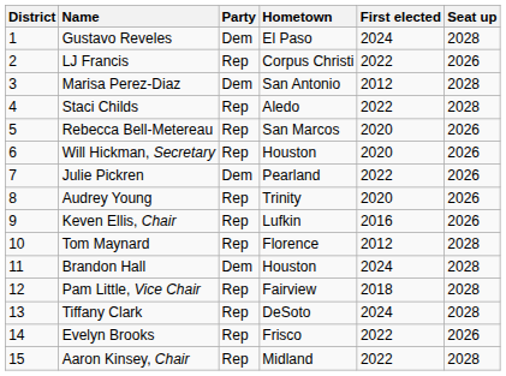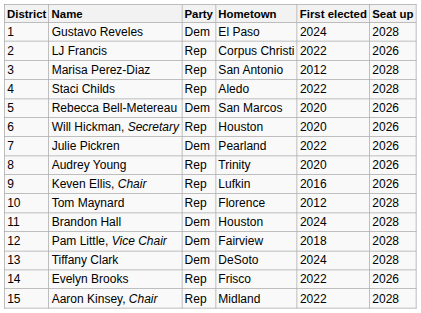Marisa Perez-Diaz | Party: Dem -> Rep
Rebecca Bell-Metereau | Party: Rep -> Dem
Pam Little, Vice Chair | Party: Rep -> Dem
Tiffany Clark | Party: Rep -> Dem
